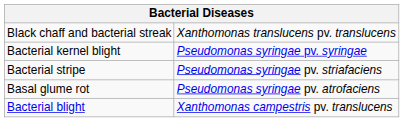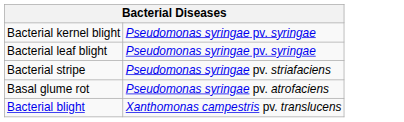- row: Black chaff and bacterial streak | Xanthomonas translucens pv. translucens
+ row: Bacterial leaf blight | Pseudomonas syringae pv. syringae
